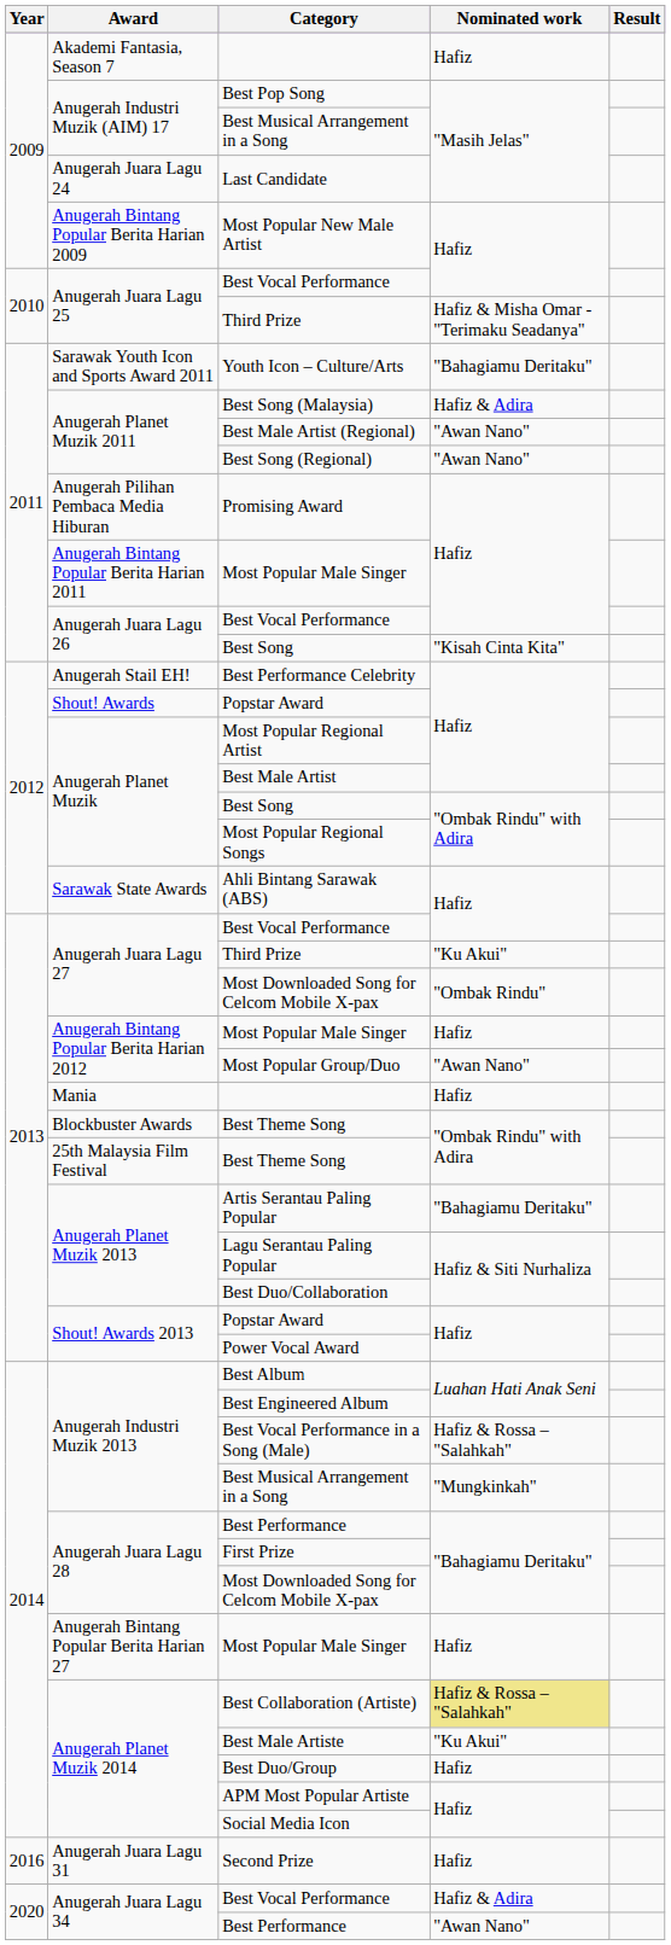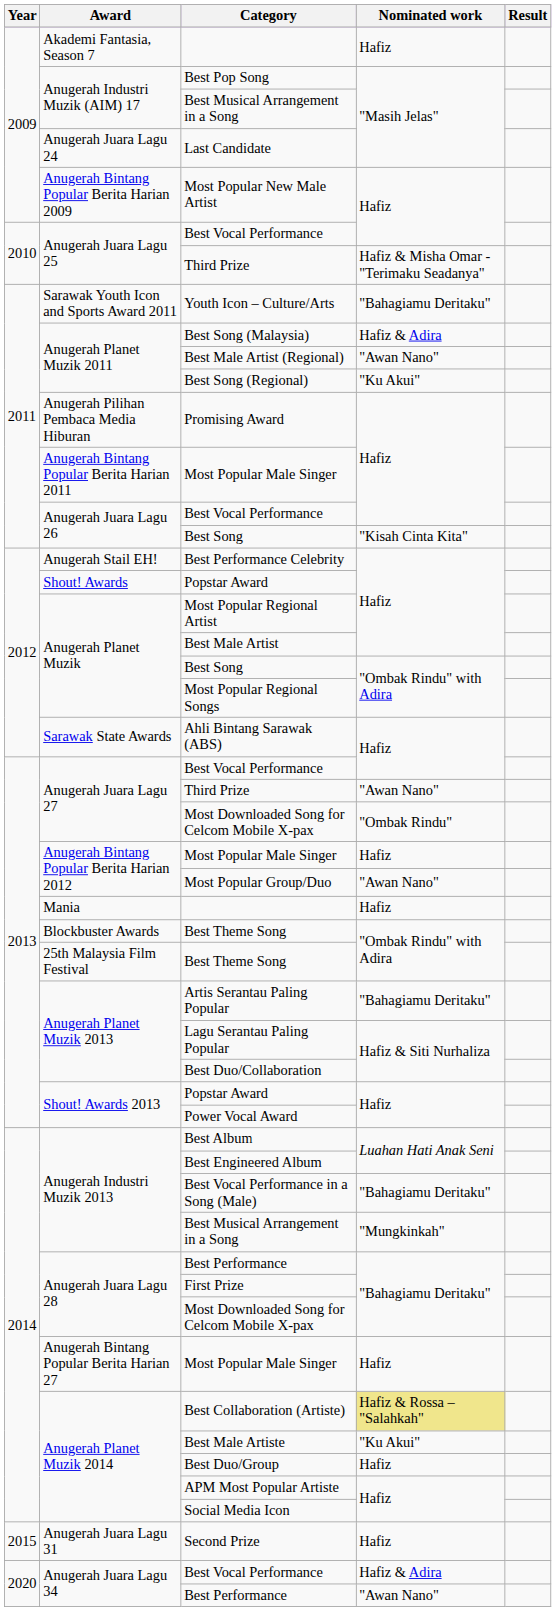Best Song (Regional) | Nominated work: "Awan Nano" -> "Ku Akui"
Anugerah Juara Lagu 27 / Third Prize | Nominated work: "Ku Akui" -> "Awan Nano"
Best Vocal Performance in a Song (Male) | Nominated work: Hafiz & Rossa – "Salahkah" -> "Bahagiamu Deritaku"
Second Prize | Year: 2016 -> 2015
